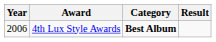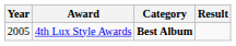4th Lux Style Awards | Year: 2006 -> 2005
